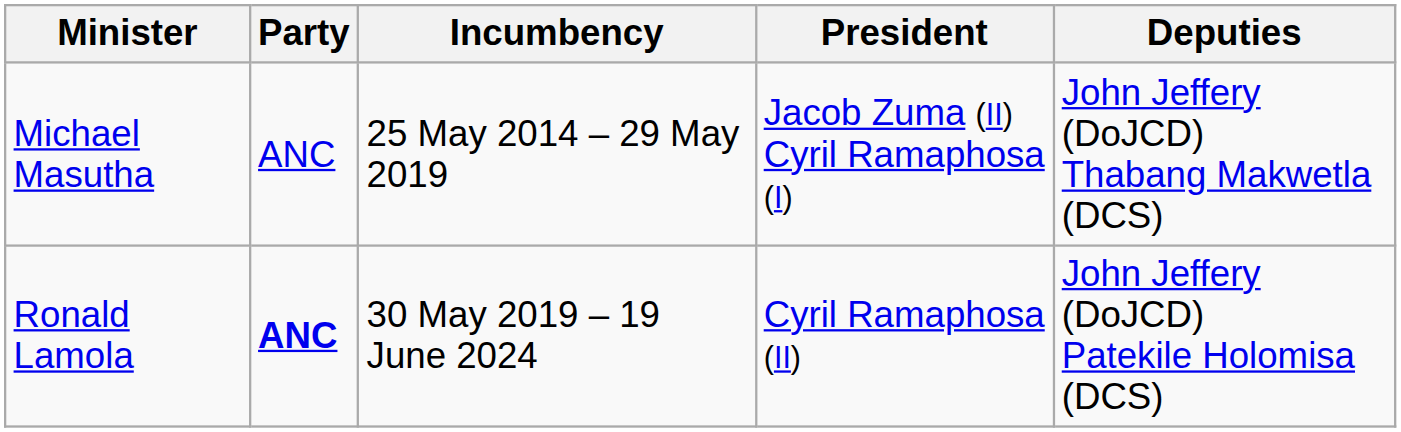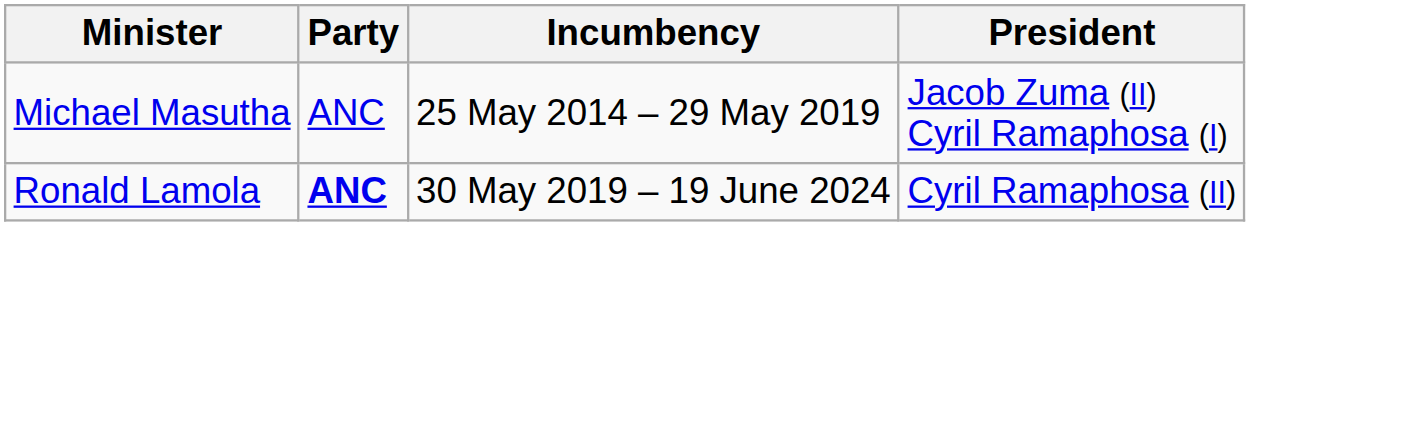- column: Deputies | John Jeffery (DoJCD) Thabang Makwetla (DCS) | John Jeffery (DoJCD) Patekile Holomisa (DCS)
